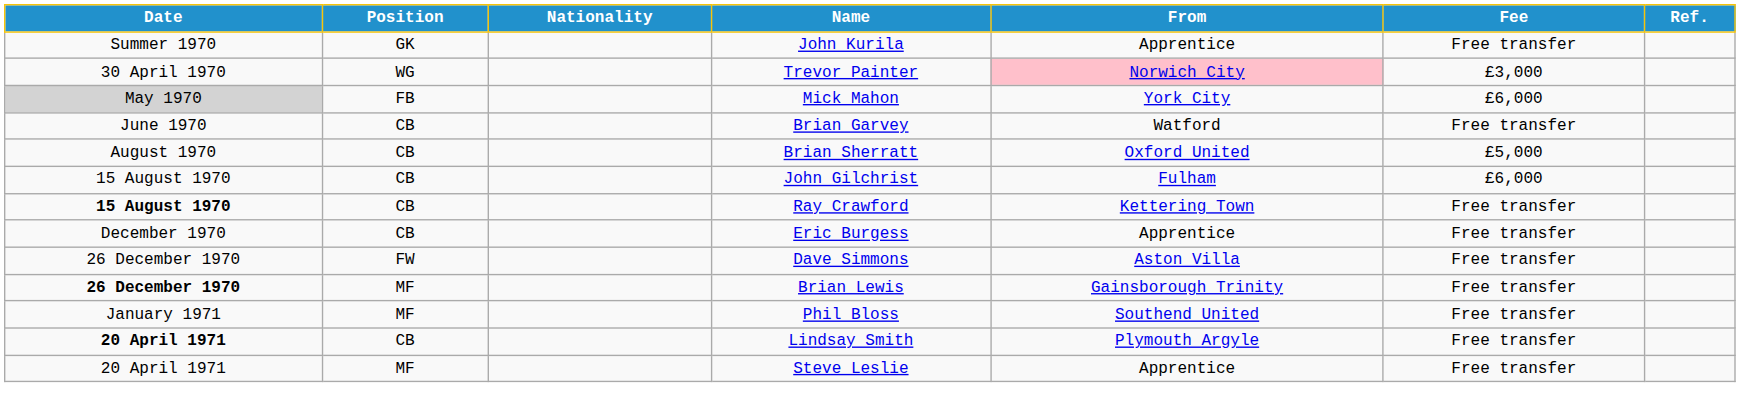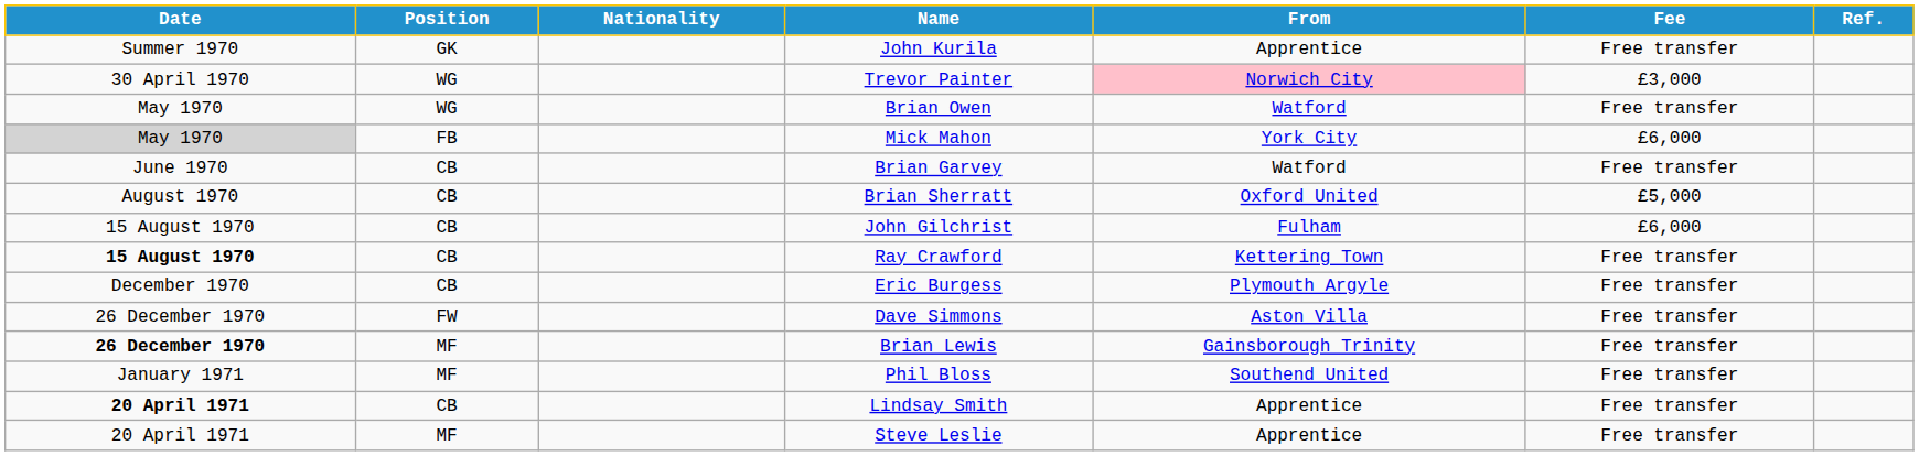+ row: May 1970 | WG | Brian Owen | Watford | Free transfer
Eric Burgess | From: Apprentice -> Plymouth Argyle
Lindsay Smith | From: Plymouth Argyle -> Apprentice
